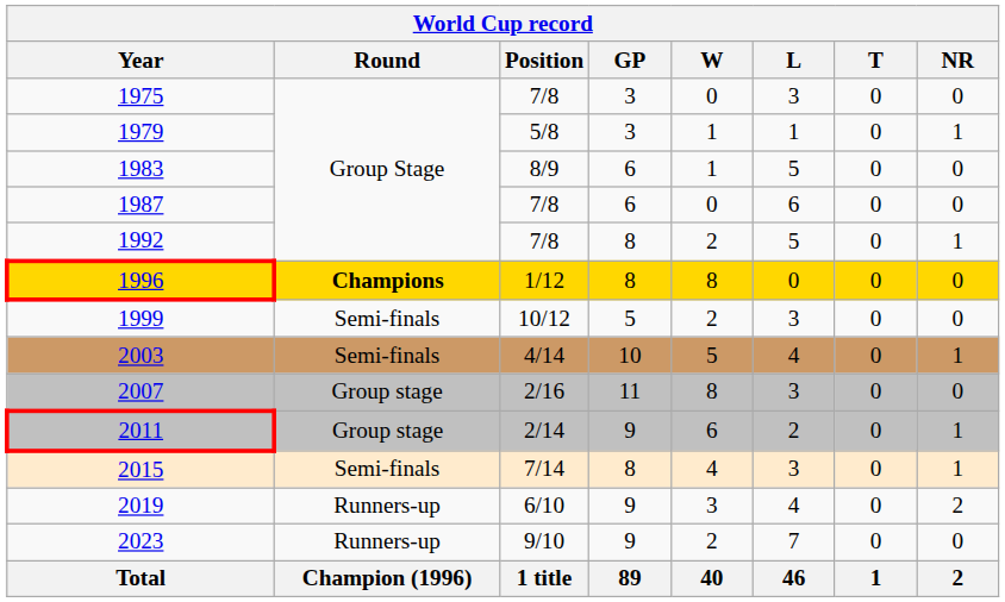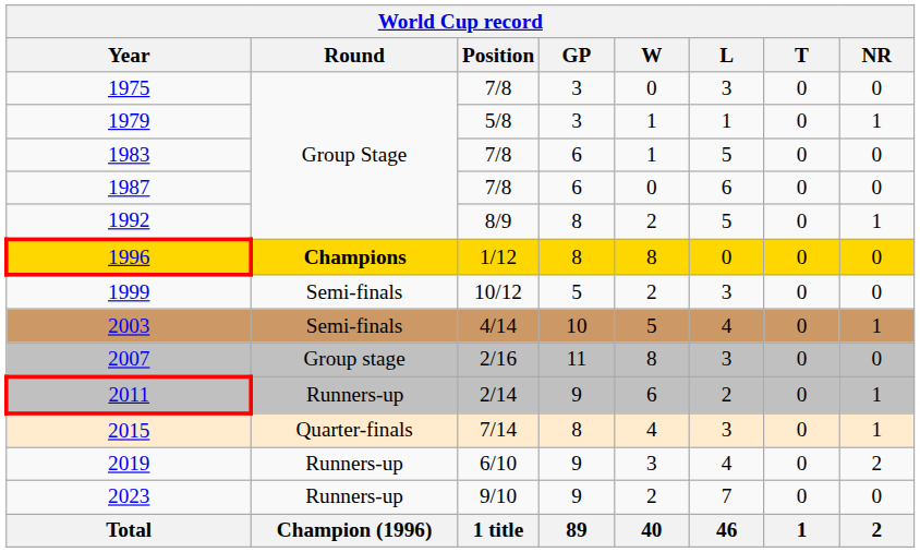1983 | Position: 8/9 -> 7/8
1992 | Position: 7/8 -> 8/9
2011 | Round: Group stage -> Runners-up
2015 | Round: Semi-finals -> Quarter-finals
